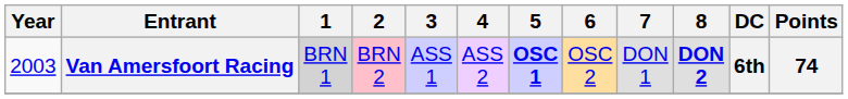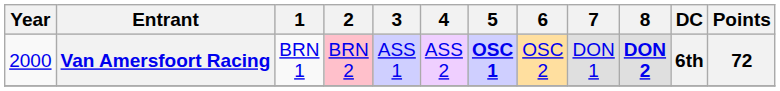Van Amersfoort Racing | Year: 2003 -> 2000
Van Amersfoort Racing | 1: lightgrey background -> no background
Van Amersfoort Racing | Points: 74 -> 72
